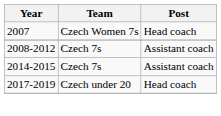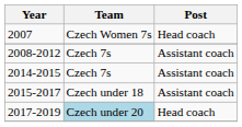+ row: 2015-2017 | Czech under 18 | Assistant coach
2017-2019 | Team: no background -> lightblue background
